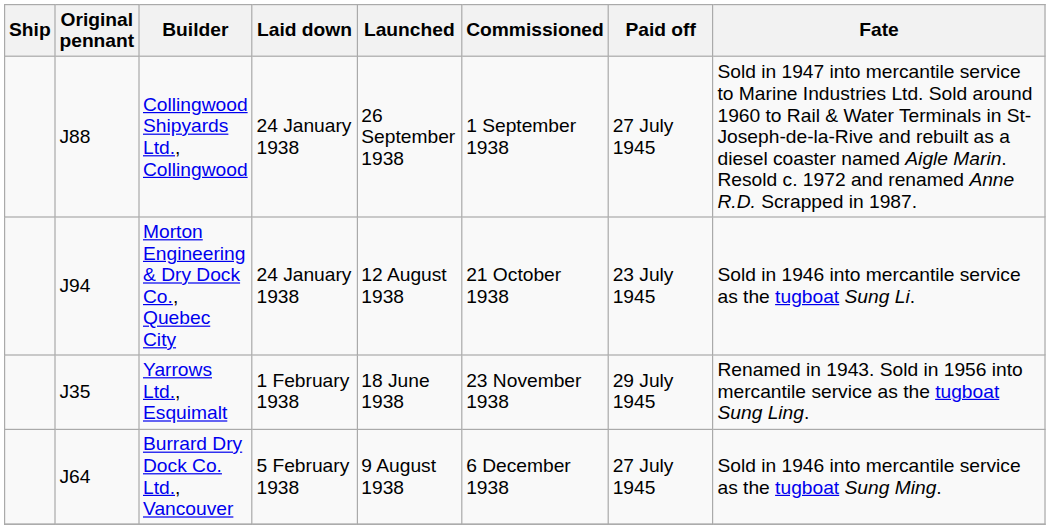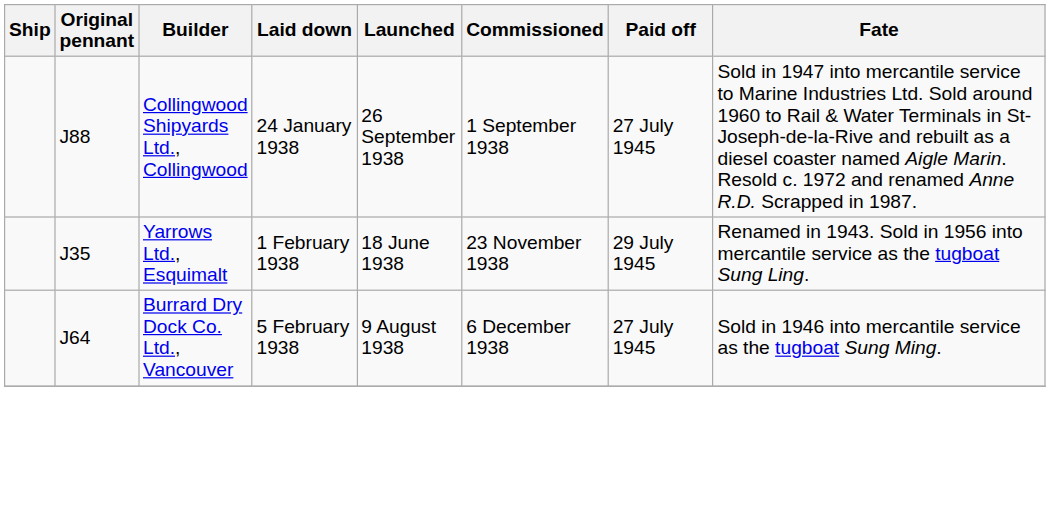- row: J94 | Morton Engineering & Dry Dock Co., Quebec City | 24 January 1938 | 12 August 1938 | 21 October 1938 | 23 July 1945 | Sold in 1946 into mercantile service as the tugboat Sung Li.
